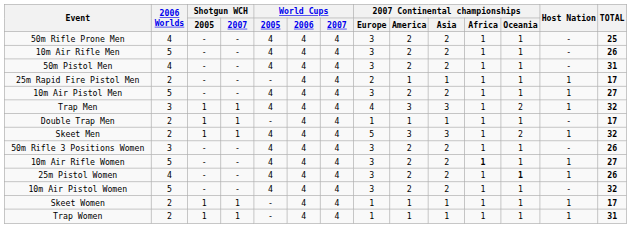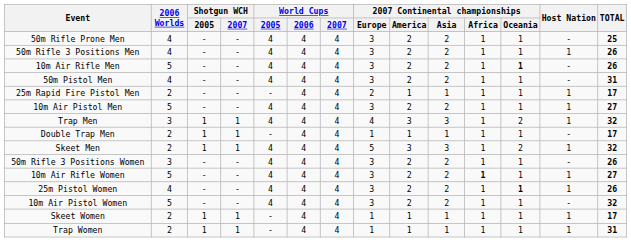+ row: 50m Rifle 3 Positions Men | 4 | - | - | 4 | 4 | 4 | 3 | 2 | 2 | 1 | 1 | 1 | 26
10m Air Rifle Men | 2007 Continental championships / Oceania: normal -> bold
